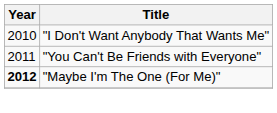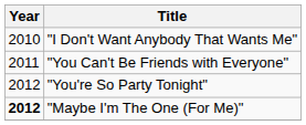+ row: 2012 | "You're So Party Tonight"
